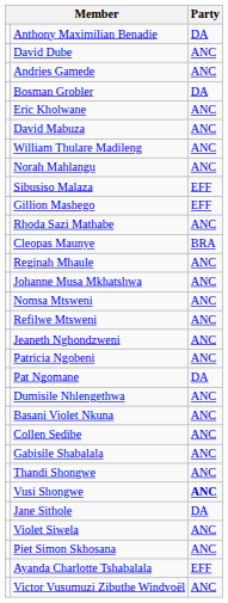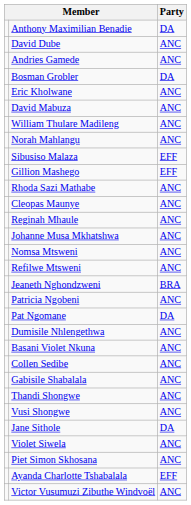Cleopas Maunye | Party: BRA -> ANC
Jeaneth Nghondzweni | Party: ANC -> BRA
Vusi Shongwe | Party: bold -> normal
